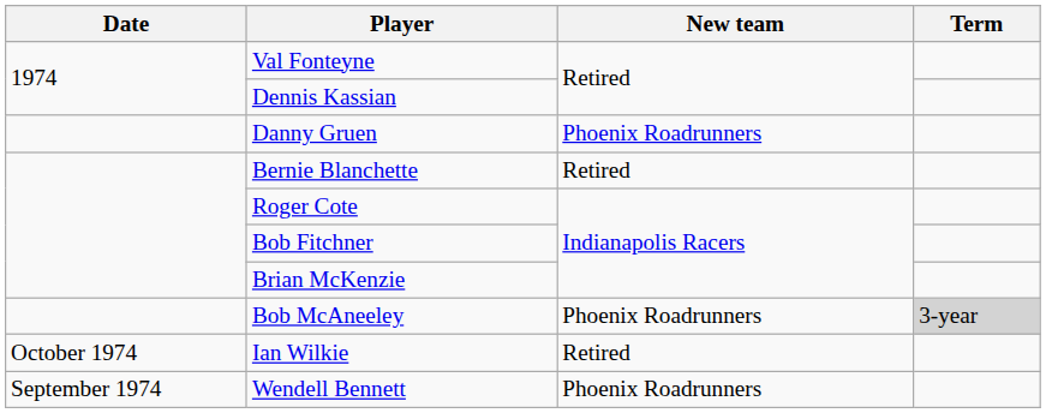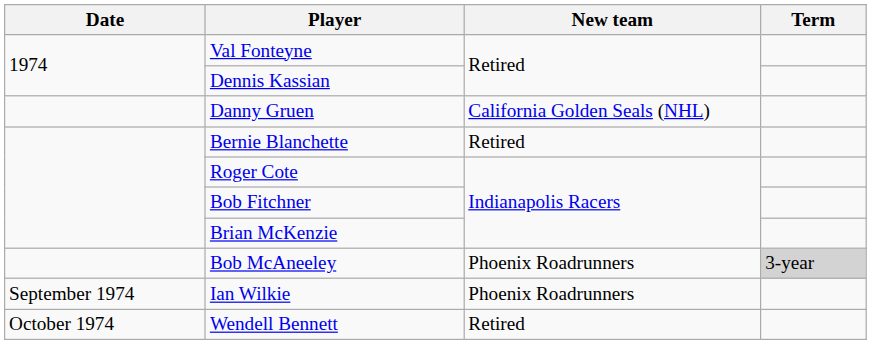Danny Gruen | New team: Phoenix Roadrunners -> California Golden Seals (NHL)
Ian Wilkie | Date: October 1974 -> September 1974
Ian Wilkie | New team: Retired -> Phoenix Roadrunners
Wendell Bennett | Date: September 1974 -> October 1974
Wendell Bennett | New team: Phoenix Roadrunners -> Retired
